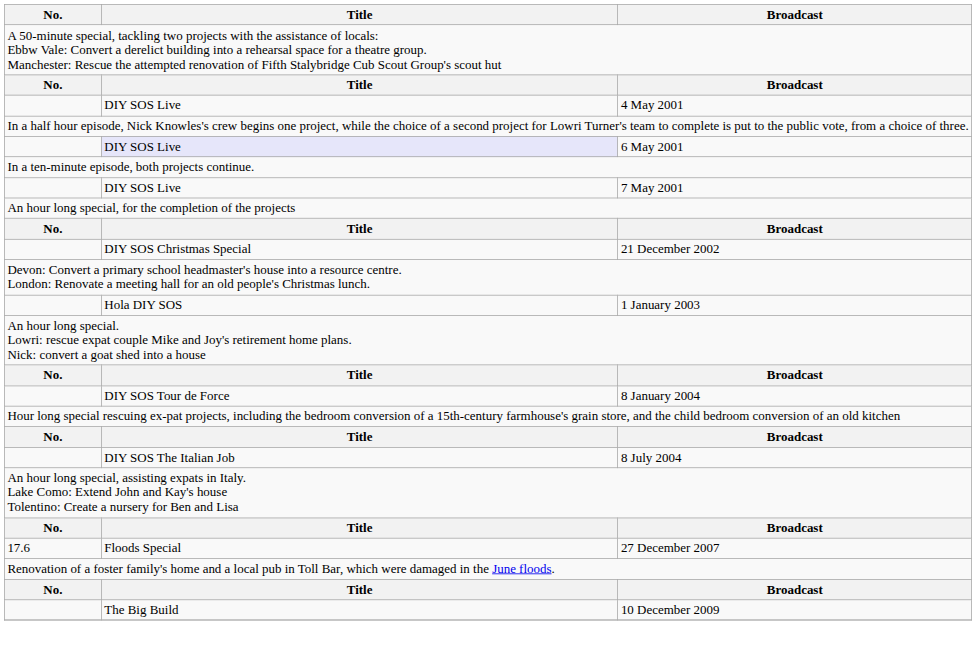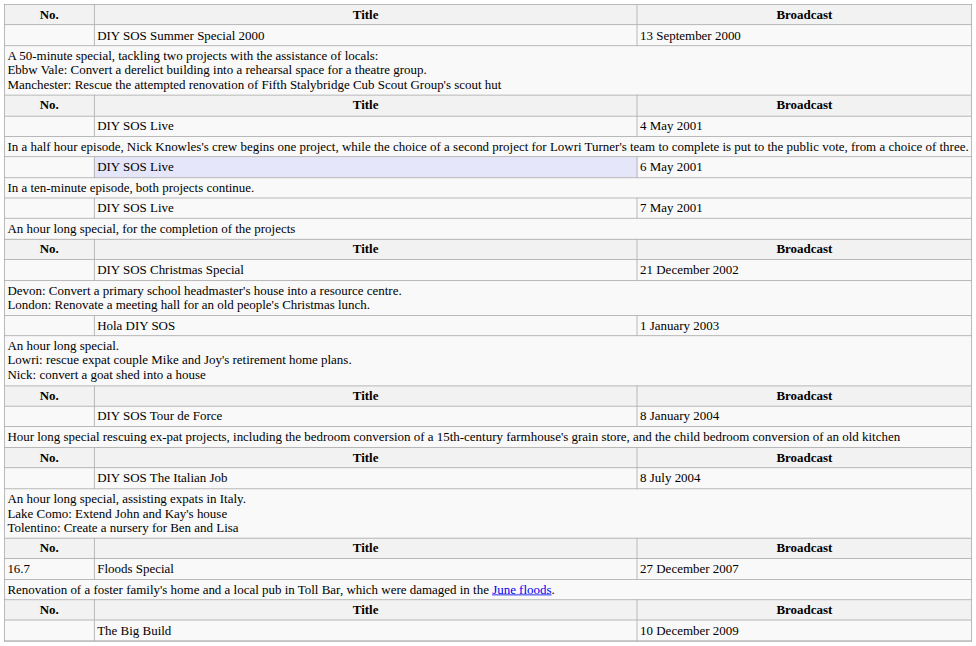+ row: DIY SOS Summer Special 2000 | 13 September 2000
27 December 2007 | No.: 17.6 -> 16.7
